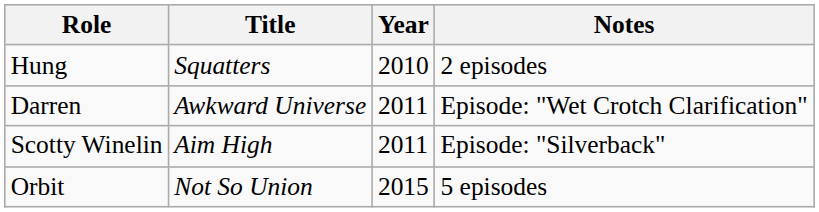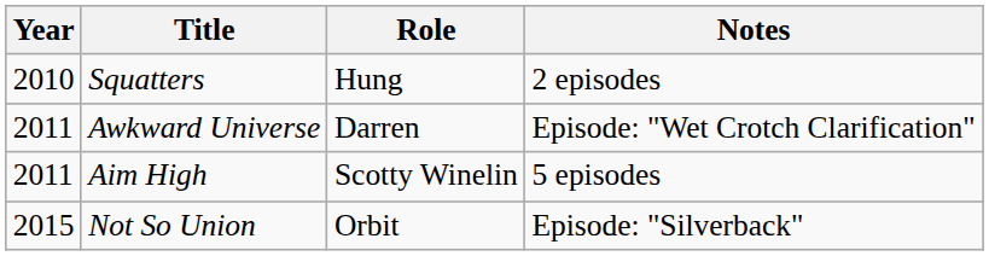columns swapped: Year <-> Role
Aim High | Notes: Episode: "Silverback" -> 5 episodes
Not So Union | Notes: 5 episodes -> Episode: "Silverback"
